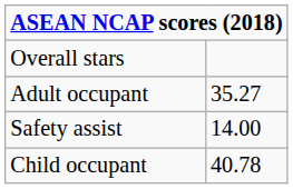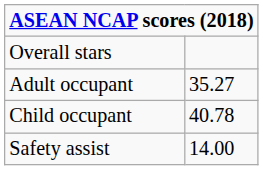rows swapped: Child occupant <-> Safety assist
